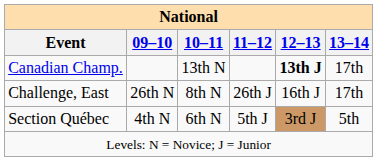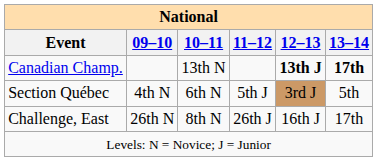Canadian Champ. | 13–14: normal -> bold
rows swapped: Challenge, East <-> Section Québec
